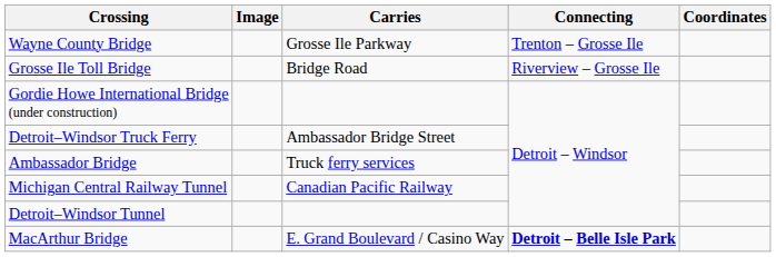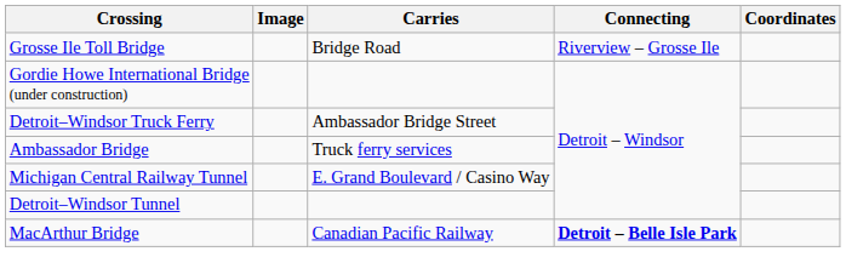- row: Wayne County Bridge | Grosse Ile Parkway | Trenton – Grosse Ile
Michigan Central Railway Tunnel | Carries: Canadian Pacific Railway -> E. Grand Boulevard / Casino Way
MacArthur Bridge | Carries: E. Grand Boulevard / Casino Way -> Canadian Pacific Railway
